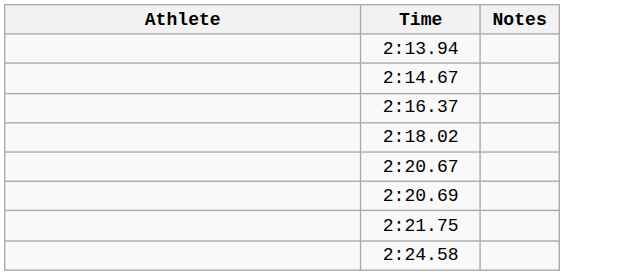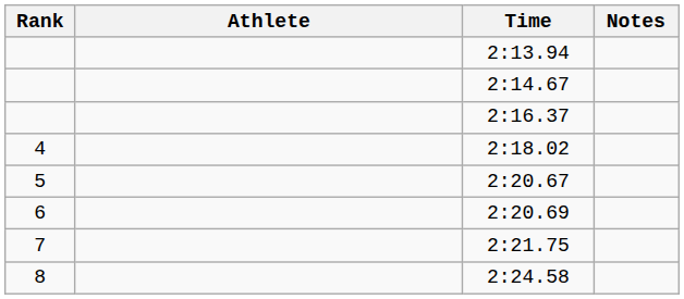+ column: Rank | 4 | 5 | 6 | 7 | 8
